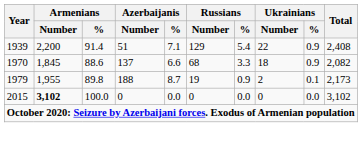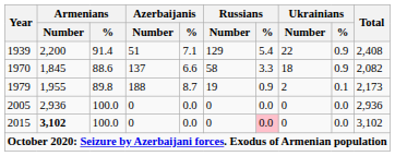1970 | Russians / Number: 68 -> 58
+ row: 2005 | 2,936 | 100.0 | 0 | 0.0 | 0 | 0.0 | 0 | 0.0 | 2,936
2015 | Russians / %: no background -> pink background
